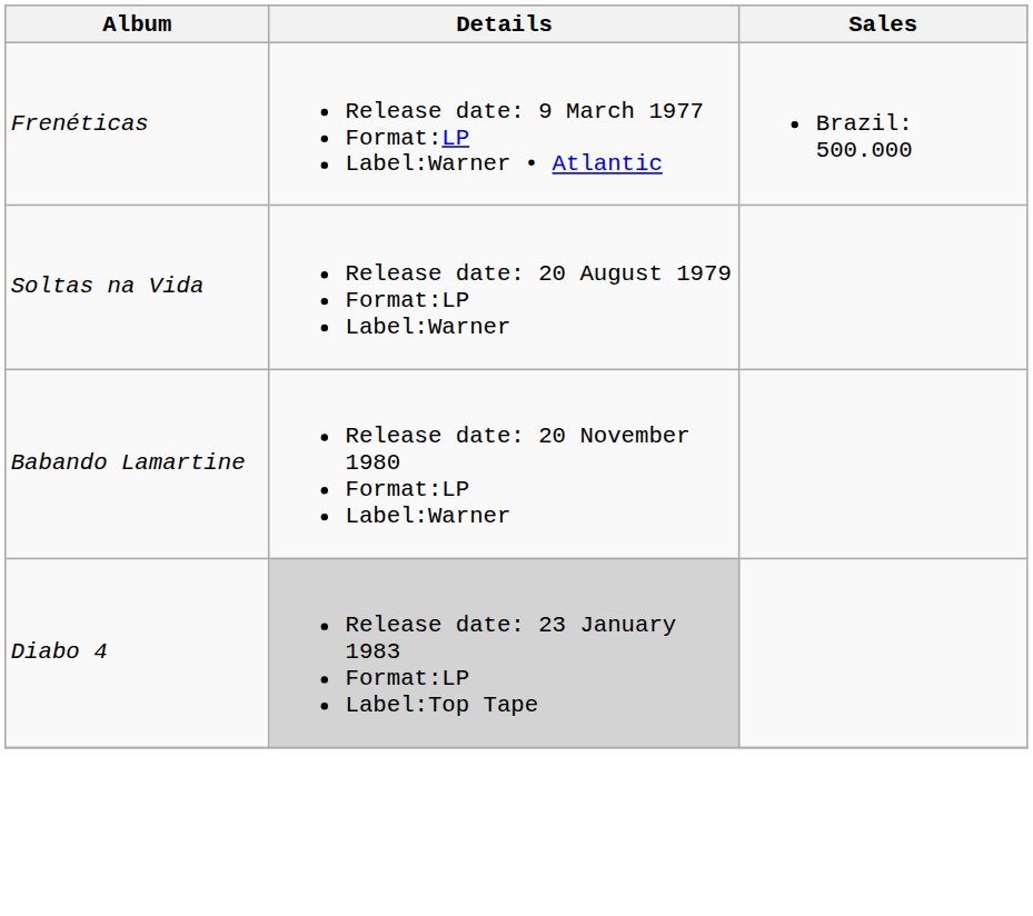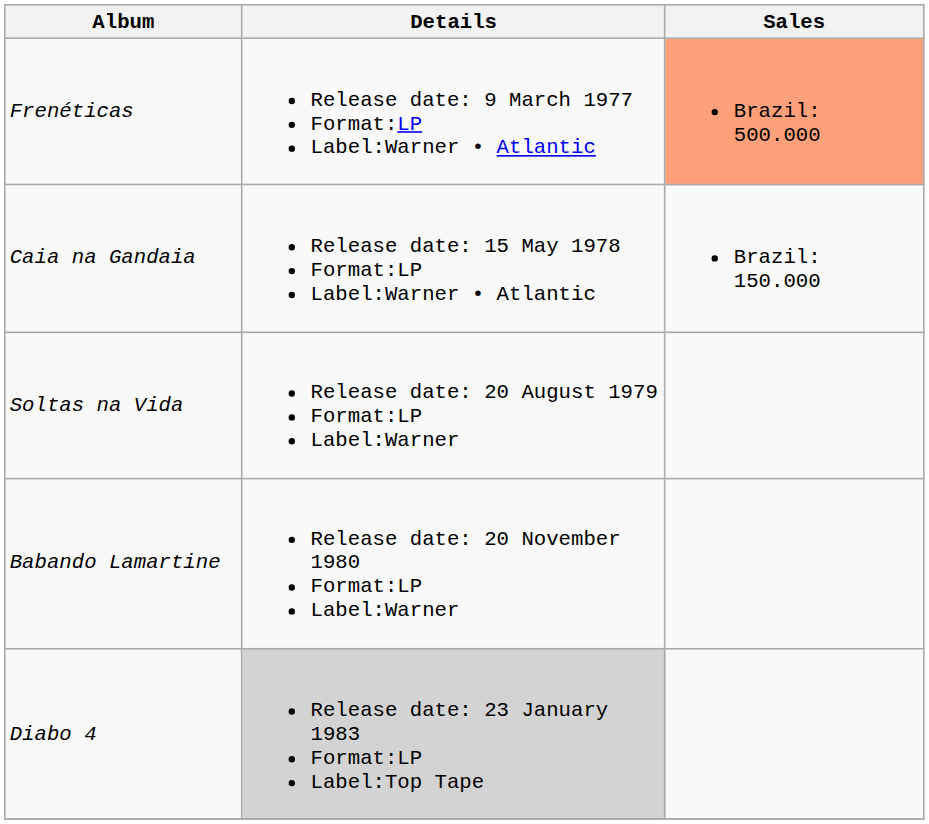Frenéticas | Sales: no background -> lightsalmon background
+ row: Caia na Gandaia | Release date: 15 May 1978 Format:LP Label:Warner • Atlantic | Brazil: 150.000
